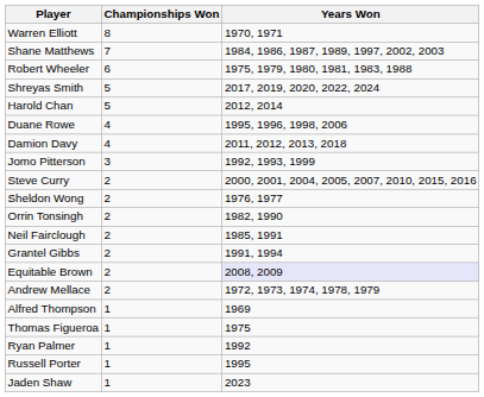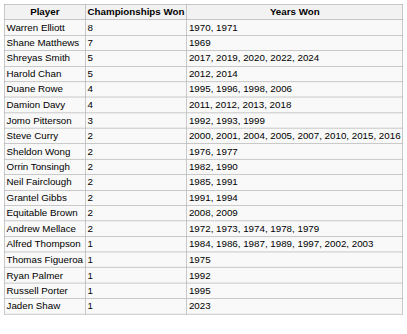Shane Matthews | Years Won: 1984, 1986, 1987, 1989, 1997, 2002, 2003 -> 1969
- row: Robert Wheeler | 6 | 1975, 1979, 1980, 1981, 1983, 1988
Equitable Brown | Years Won: lavender background -> no background
Alfred Thompson | Years Won: 1969 -> 1984, 1986, 1987, 1989, 1997, 2002, 2003
